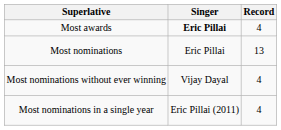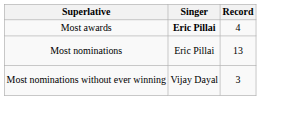Most nominations without ever winning | Record: 4 -> 3
- row: Most nominations in a single year | Eric Pillai (2011) | 4
